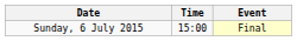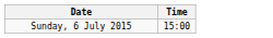- column: Event | Final
